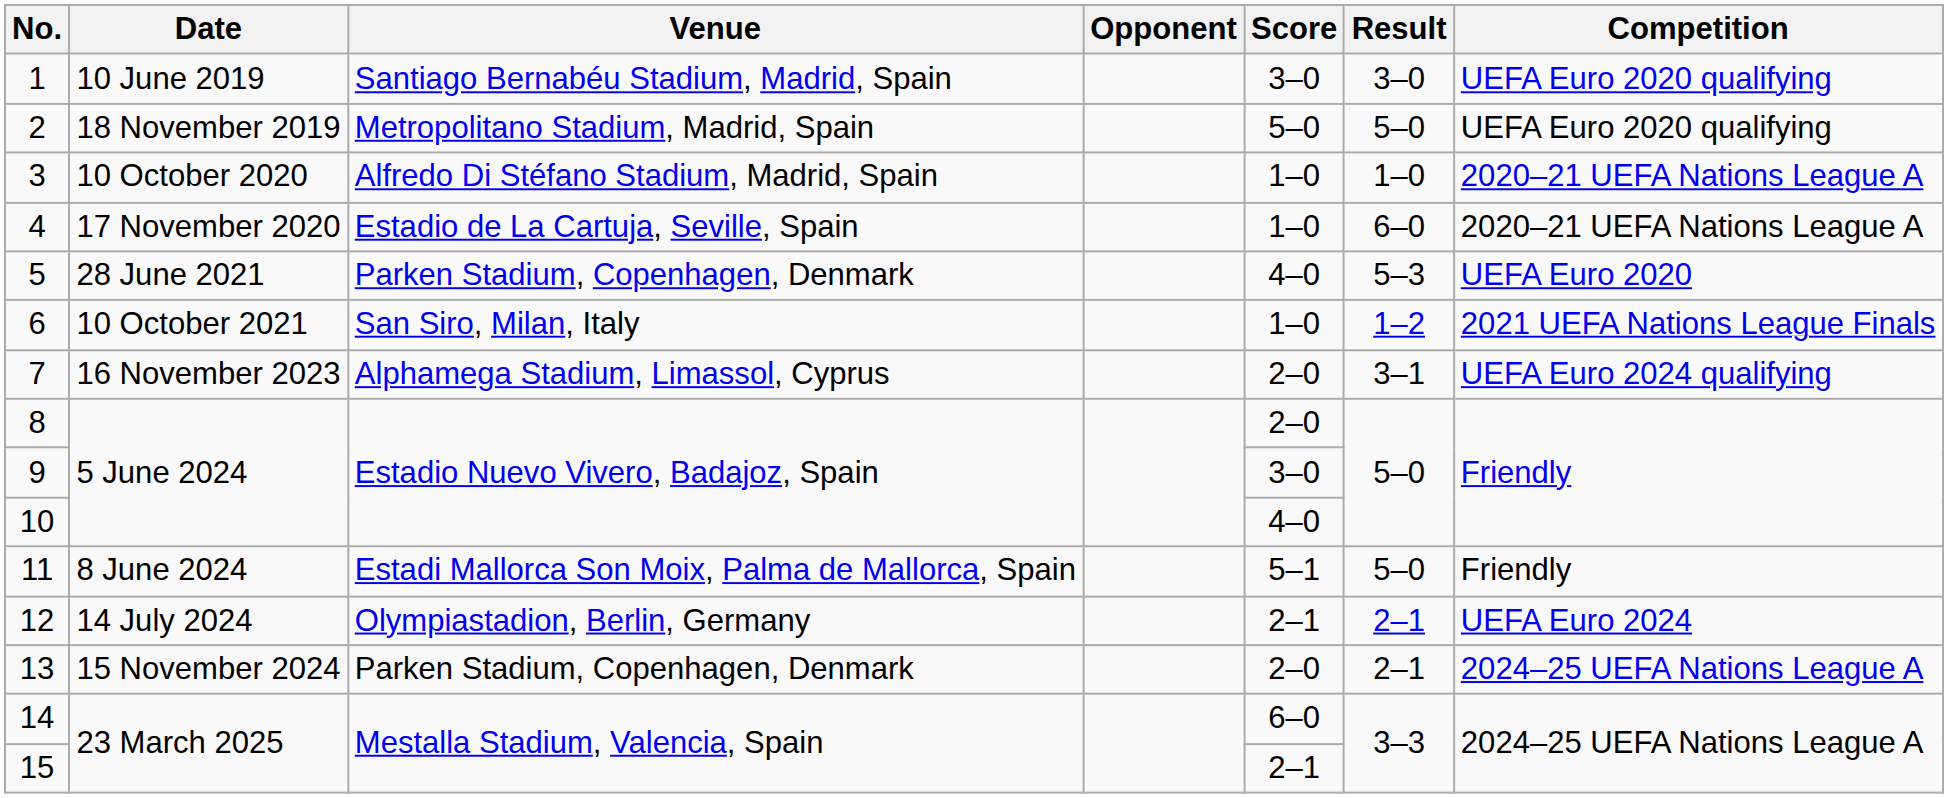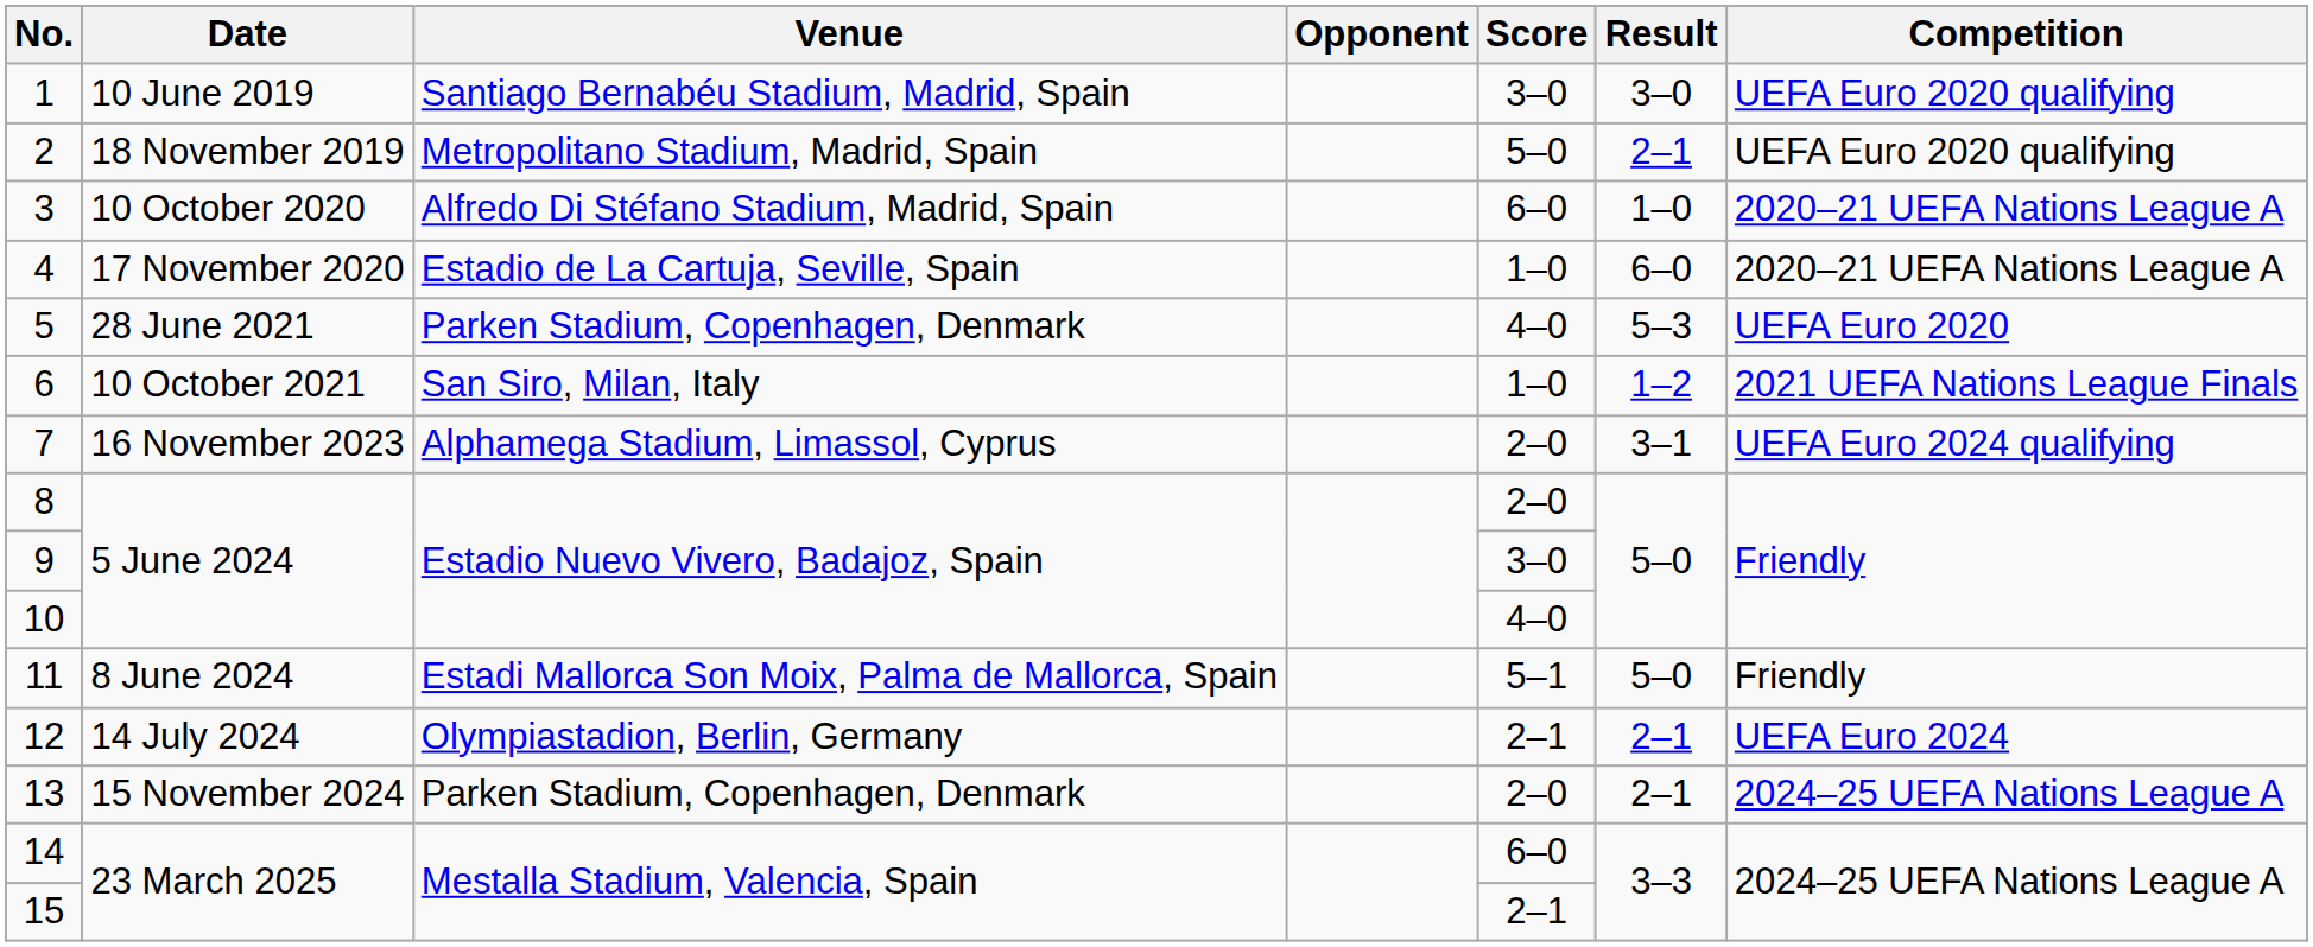2 | Result: 5–0 -> 2–1
3 | Score: 1–0 -> 6–0
